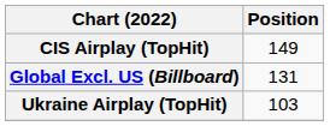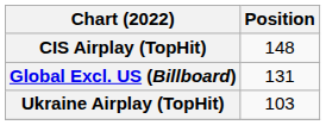CIS Airplay (TopHit) | Position: 149 -> 148
